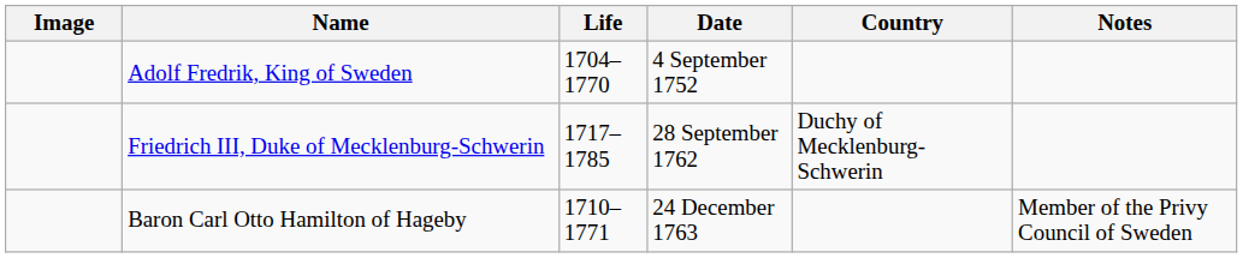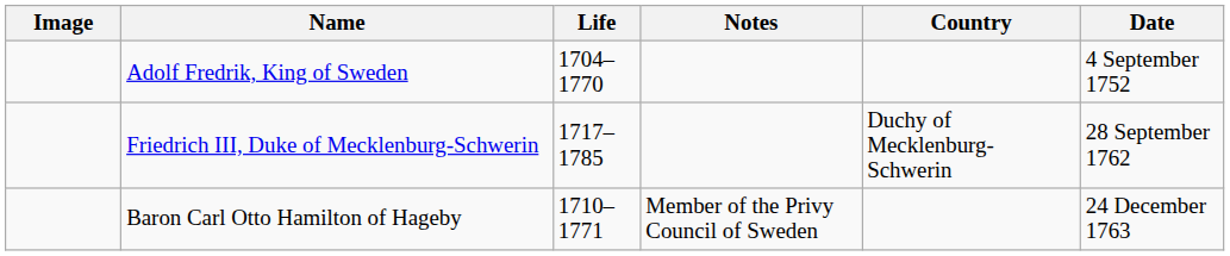columns swapped: Date <-> Notes
